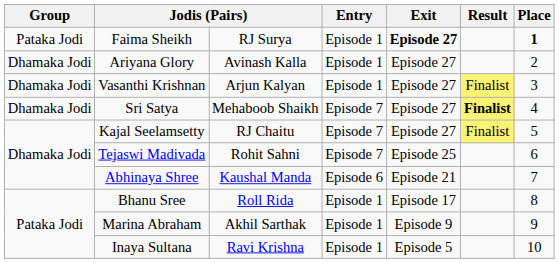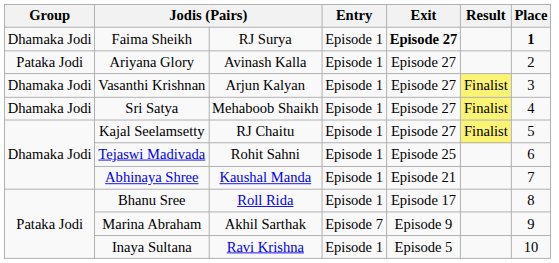Faima Sheikh | Group: Pataka Jodi -> Dhamaka Jodi
Ariyana Glory | Group: Dhamaka Jodi -> Pataka Jodi
Sri Satya | Entry: Episode 7 -> Episode 1
Sri Satya | Result: bold -> normal
Kajal Seelamsetty | Entry: Episode 7 -> Episode 1
Tejaswi Madivada | Entry: Episode 7 -> Episode 1
Abhinaya Shree | Entry: Episode 6 -> Episode 1
Marina Abraham | Entry: Episode 1 -> Episode 7
